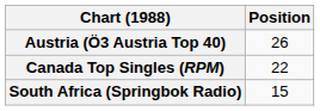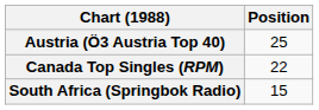Austria (Ö3 Austria Top 40) | Position: 26 -> 25
